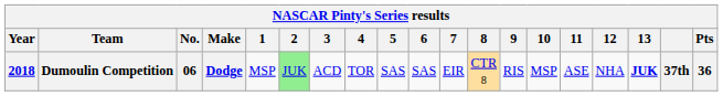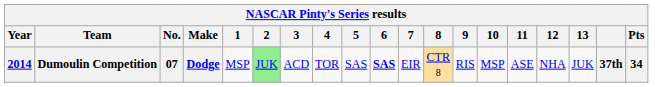Dumoulin Competition | Year: 2018 -> 2014
Dumoulin Competition | No.: 06 -> 07
Dumoulin Competition | 6: normal -> bold
Dumoulin Competition | 13: bold -> normal
Dumoulin Competition | Pts: 36 -> 34
